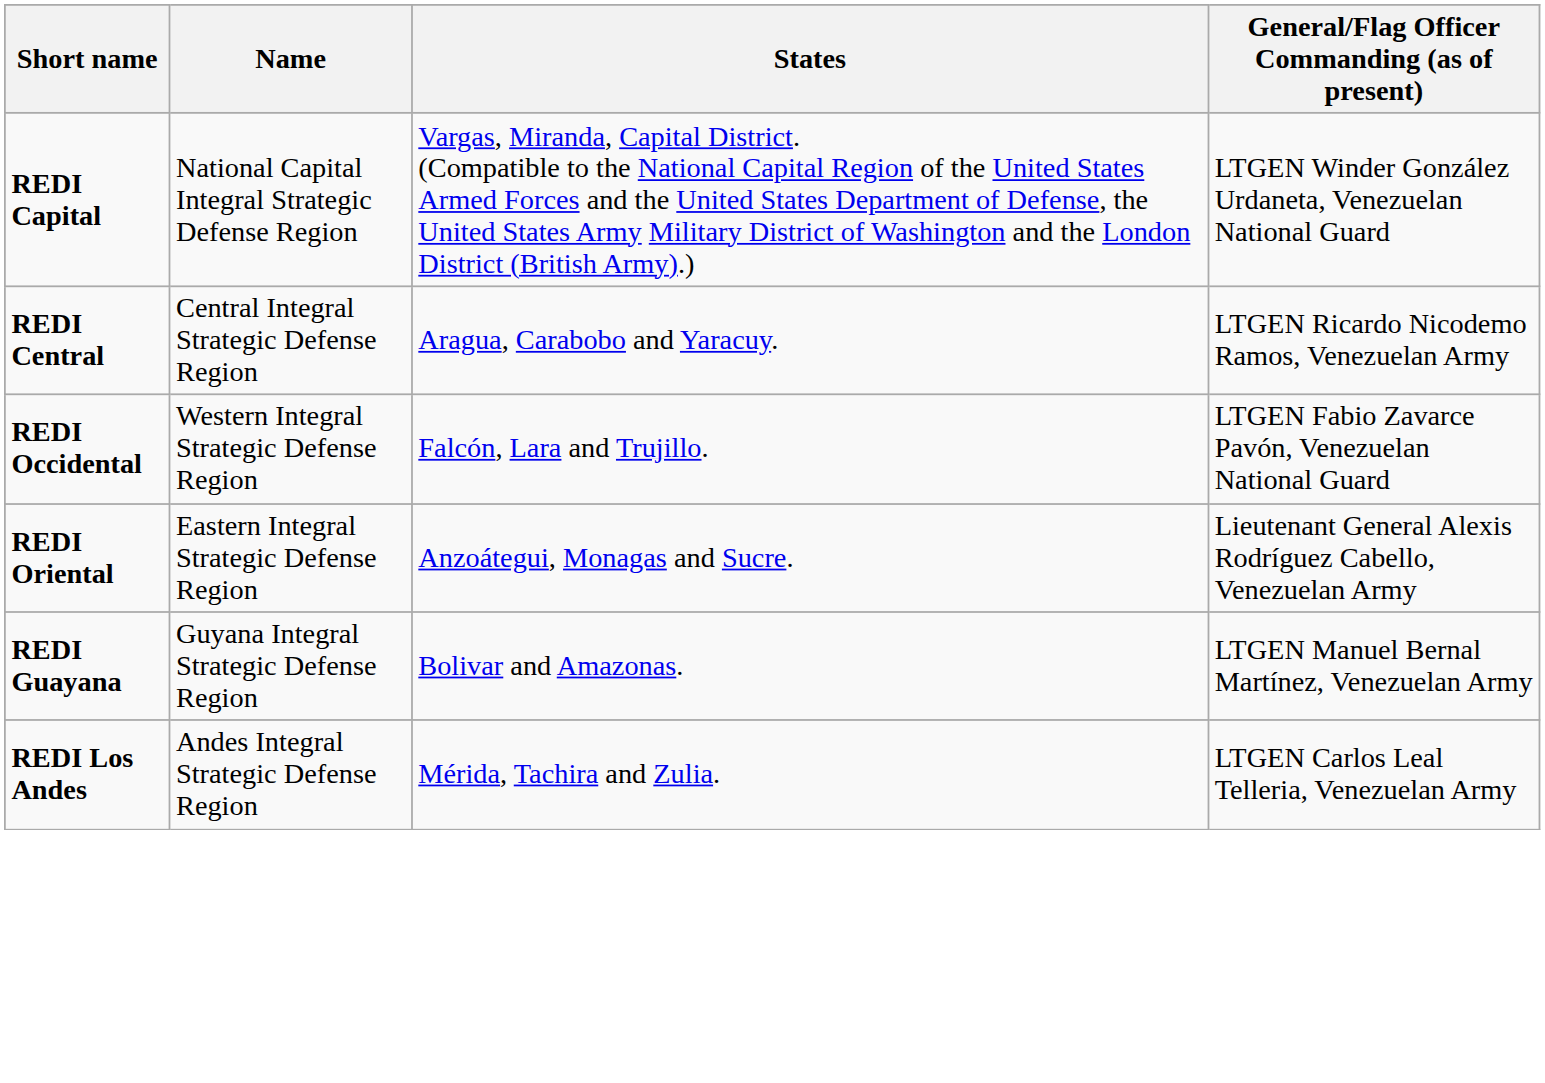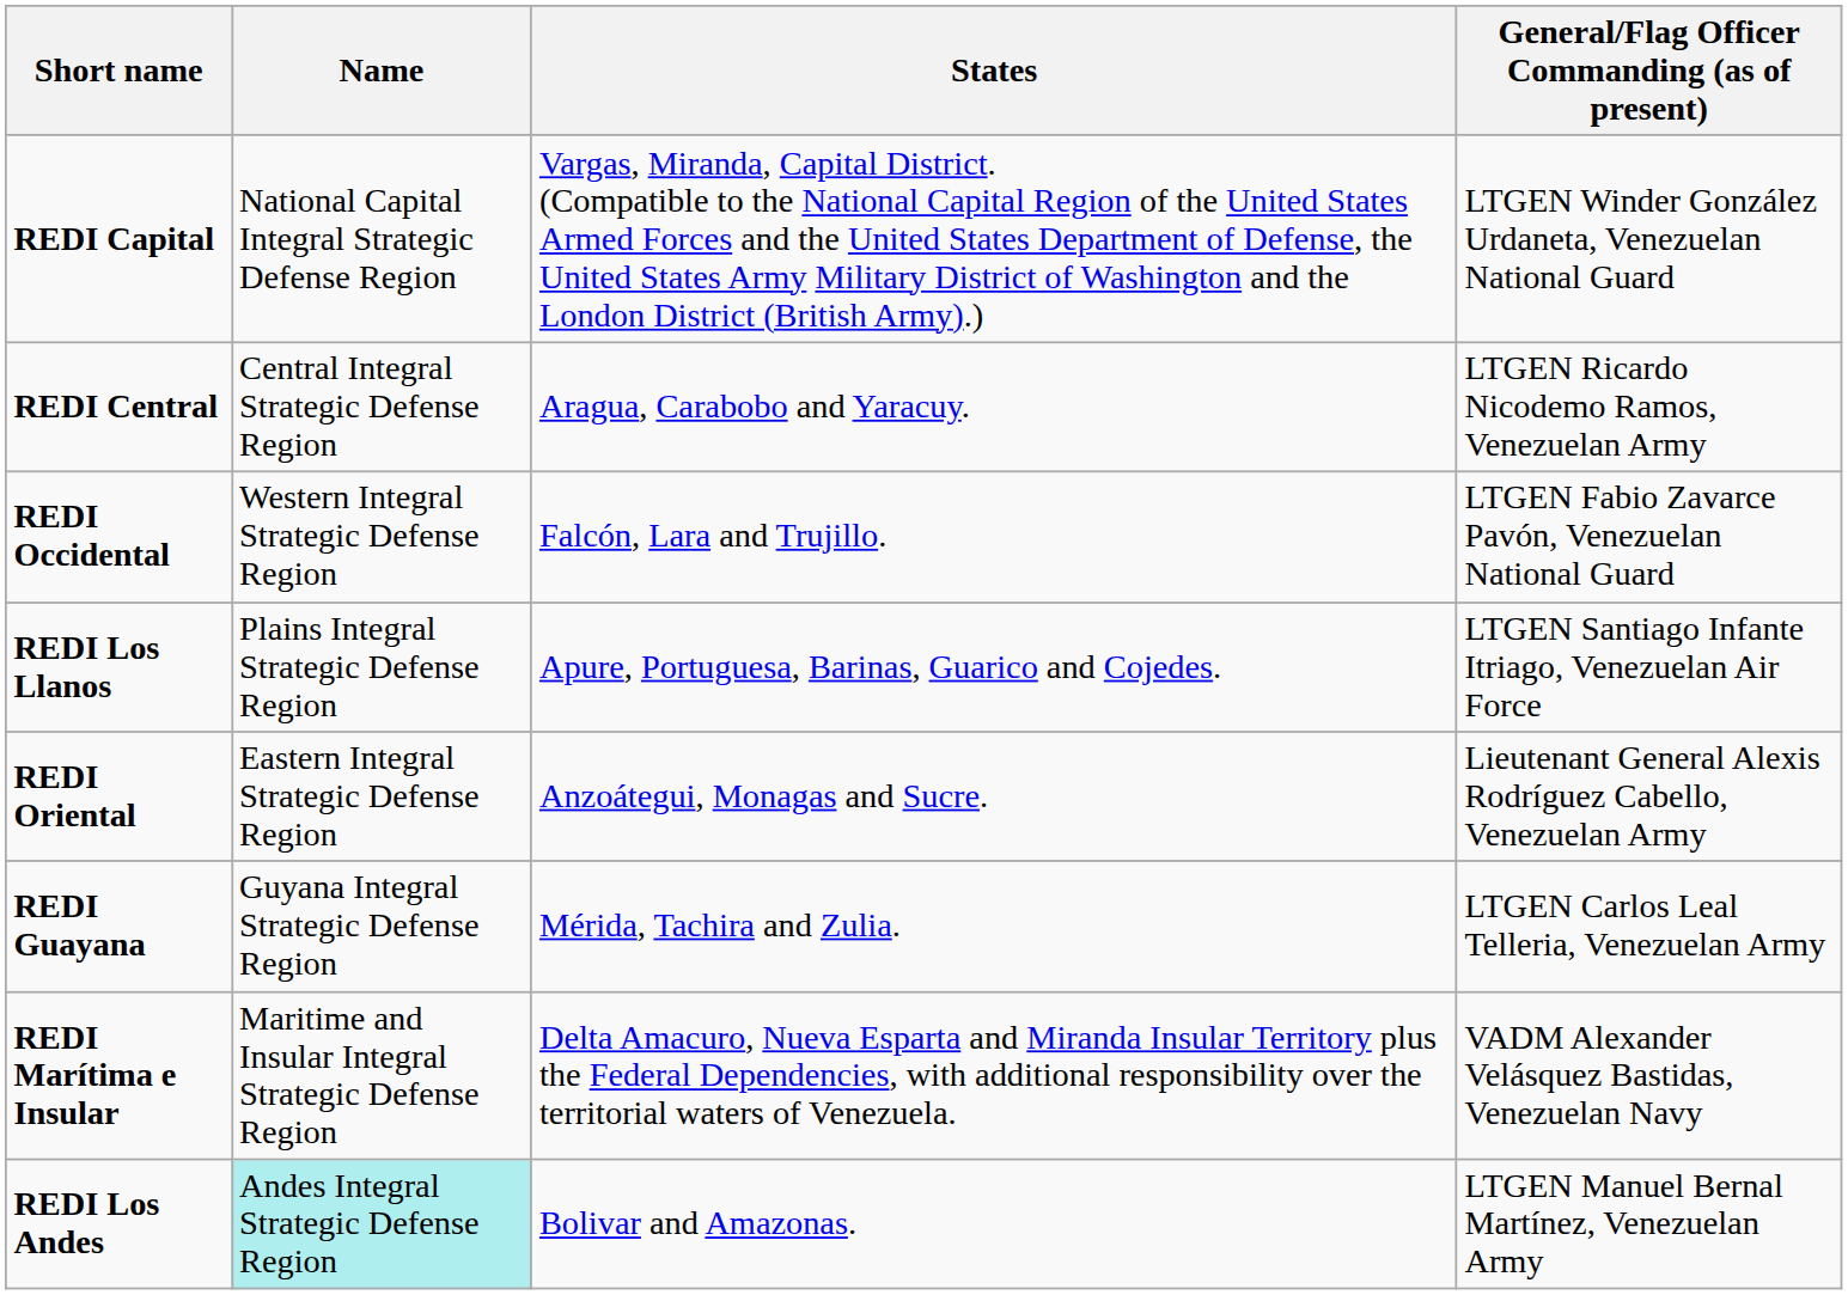+ row: REDI Los Llanos | Plains Integral Strategic Defense Region | Apure, Portuguesa, Barinas, Guarico and Cojedes. | LTGEN Santiago Infante Itriago, Venezuelan Air Force
REDI Guayana | States: Bolivar and Amazonas. -> Mérida, Tachira and Zulia.
REDI Guayana | General/Flag Officer Commanding (as of present): LTGEN Manuel Bernal Martínez, Venezuelan Army -> LTGEN Carlos Leal Telleria, Venezuelan Army
+ row: REDI Marítima e Insular | Maritime and Insular Integral Strategic Defense Region | Delta Amacuro, Nueva Esparta and Miranda Insular Territory plus the Federal Dependencies, with additional responsibility over the territorial waters of Venezuela. | VADM Alexander Velásquez Bastidas, Venezuelan Navy
REDI Los Andes | Name: no background -> paleturquoise background
REDI Los Andes | States: Mérida, Tachira and Zulia. -> Bolivar and Amazonas.
REDI Los Andes | General/Flag Officer Commanding (as of present): LTGEN Carlos Leal Telleria, Venezuelan Army -> LTGEN Manuel Bernal Martínez, Venezuelan Army
